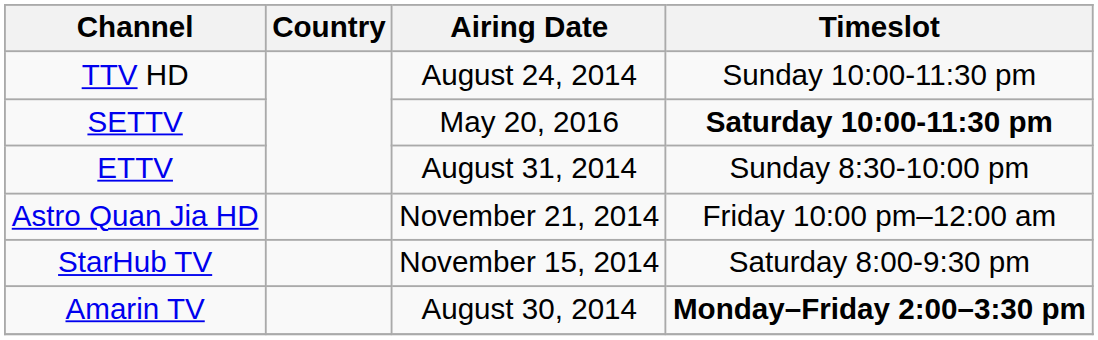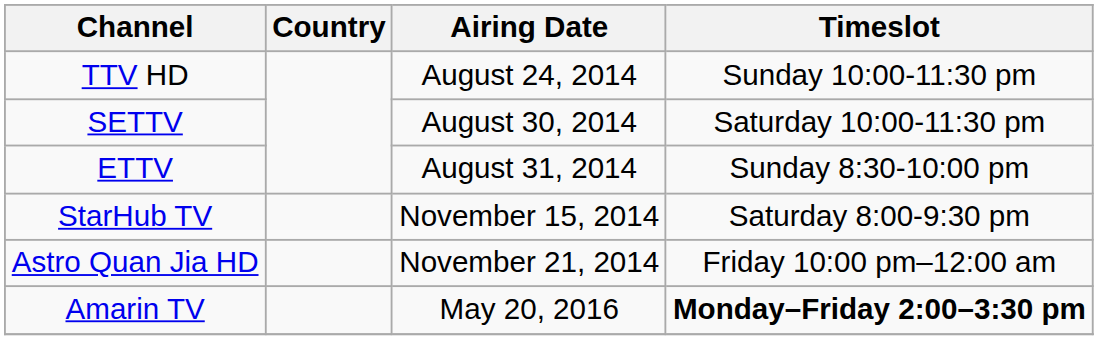SETTV | Airing Date: May 20, 2016 -> August 30, 2014
SETTV | Timeslot: bold -> normal
rows swapped: Astro Quan Jia HD <-> StarHub TV
Amarin TV | Airing Date: August 30, 2014 -> May 20, 2016
